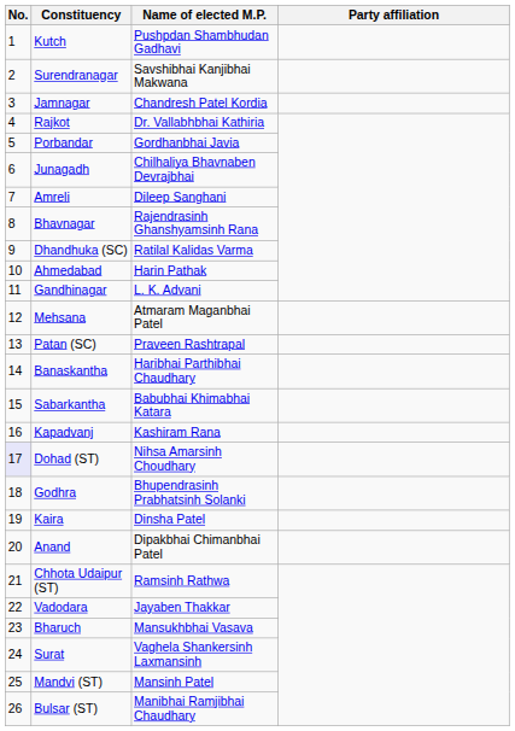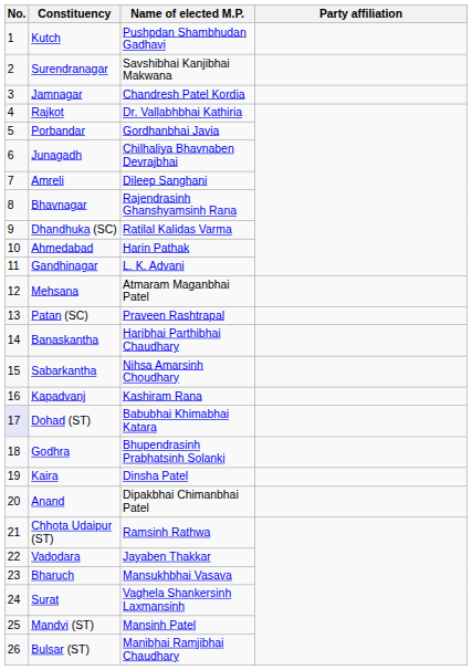Sabarkantha | Name of elected M.P.: Babubhai Khimabhai Katara -> Nihsa Amarsinh Choudhary
Dohad (ST) | Name of elected M.P.: Nihsa Amarsinh Choudhary -> Babubhai Khimabhai Katara
